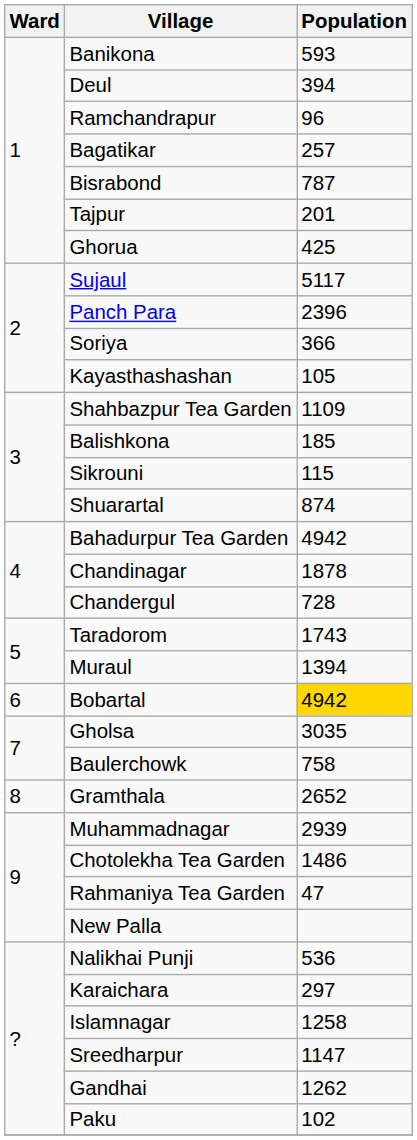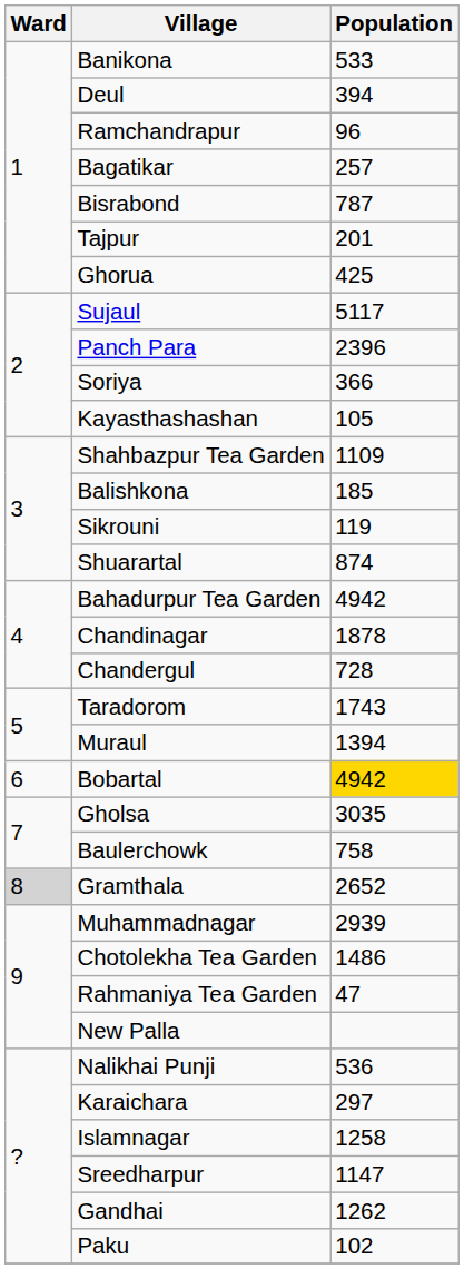Banikona | Population: 593 -> 533
Sikrouni | Population: 115 -> 119
Gramthala | Ward: no background -> lightgrey background
